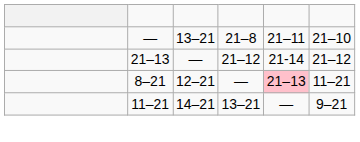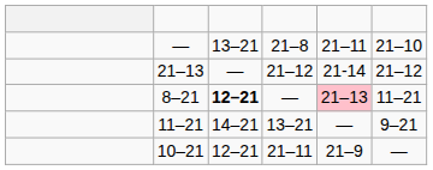8–21 | column 3: normal -> bold
+ row: 10–21 | 12–21 | 21–11 | 21–9 | —
